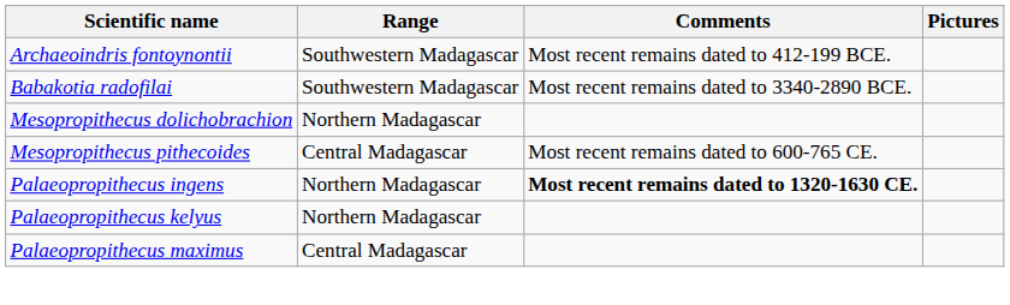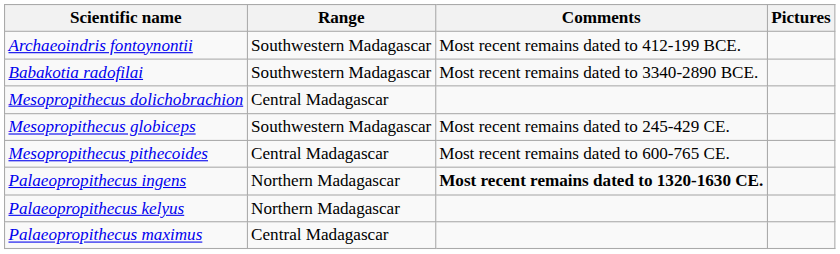Mesopropithecus dolichobrachion | Range: Northern Madagascar -> Central Madagascar
+ row: Mesopropithecus globiceps | Southwestern Madagascar | Most recent remains dated to 245-429 CE.
